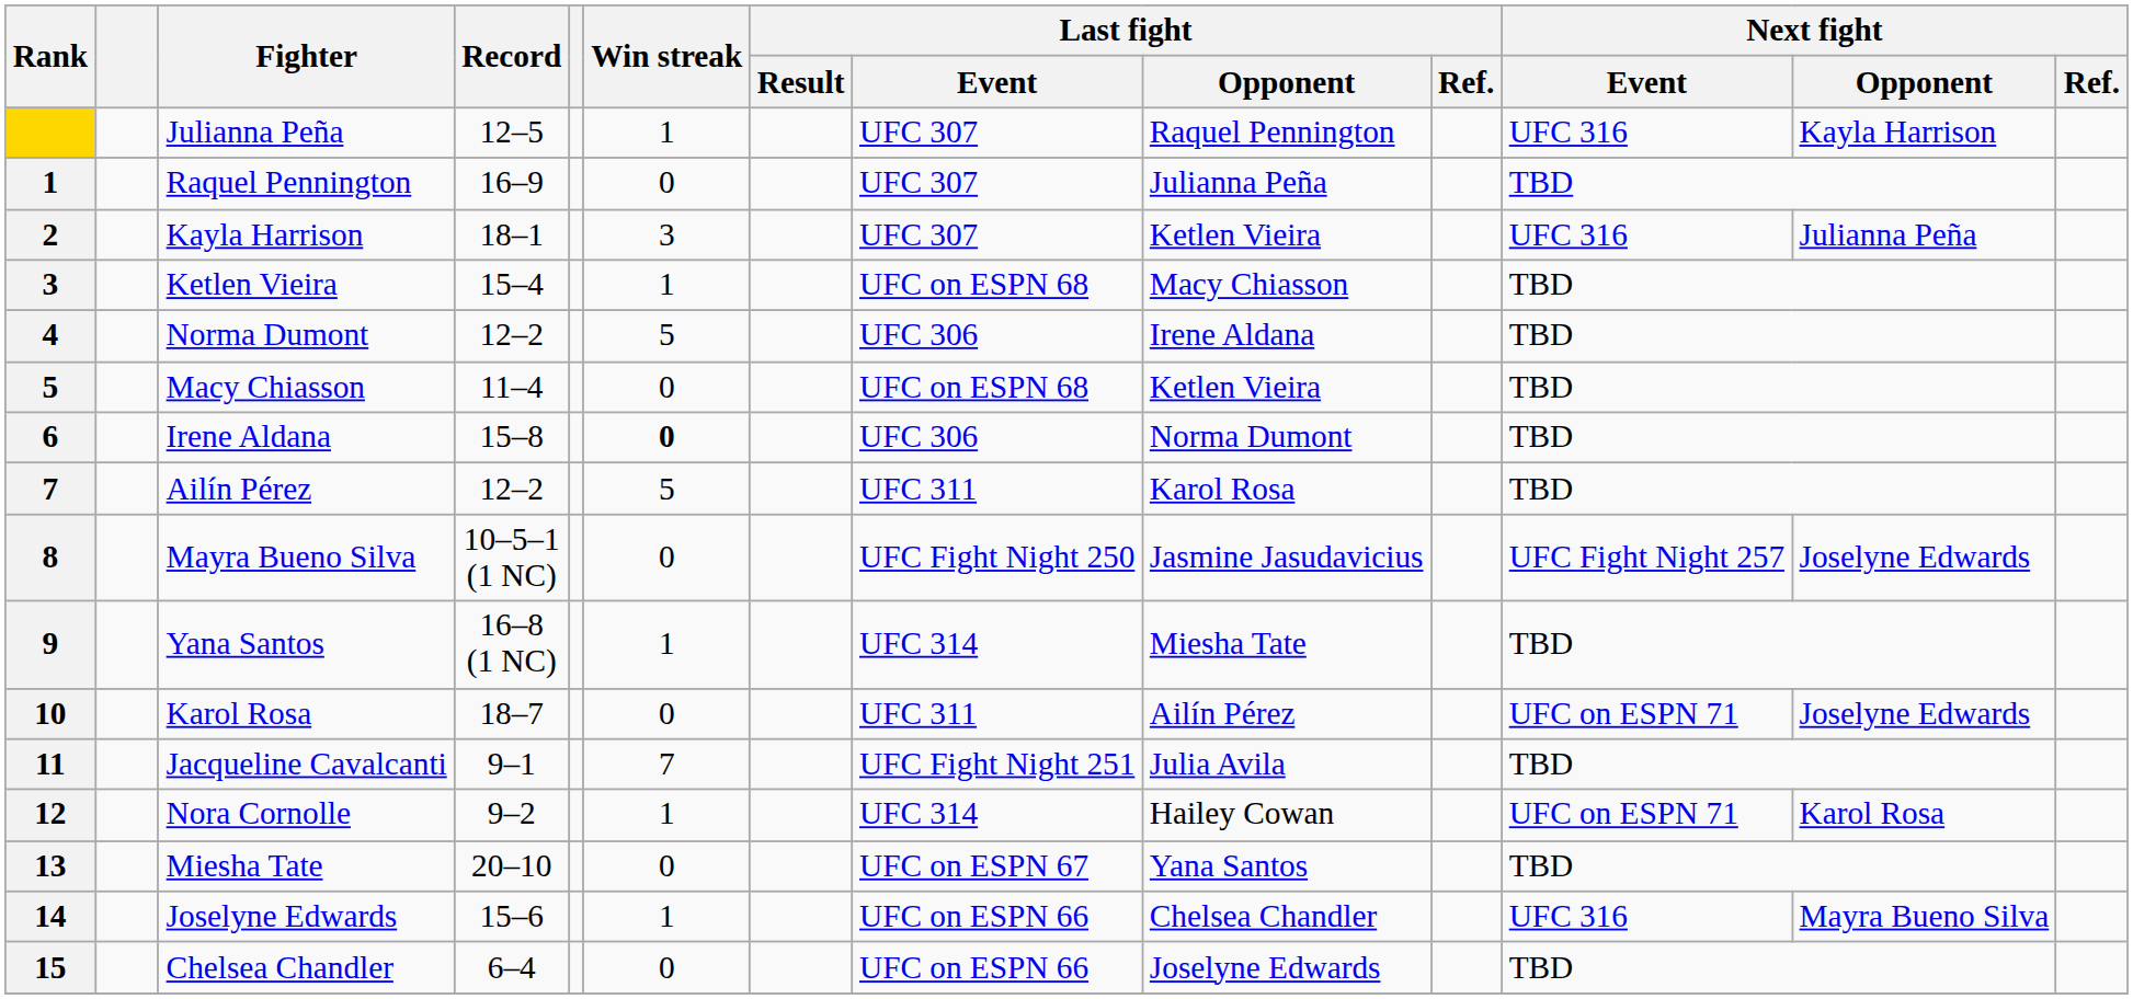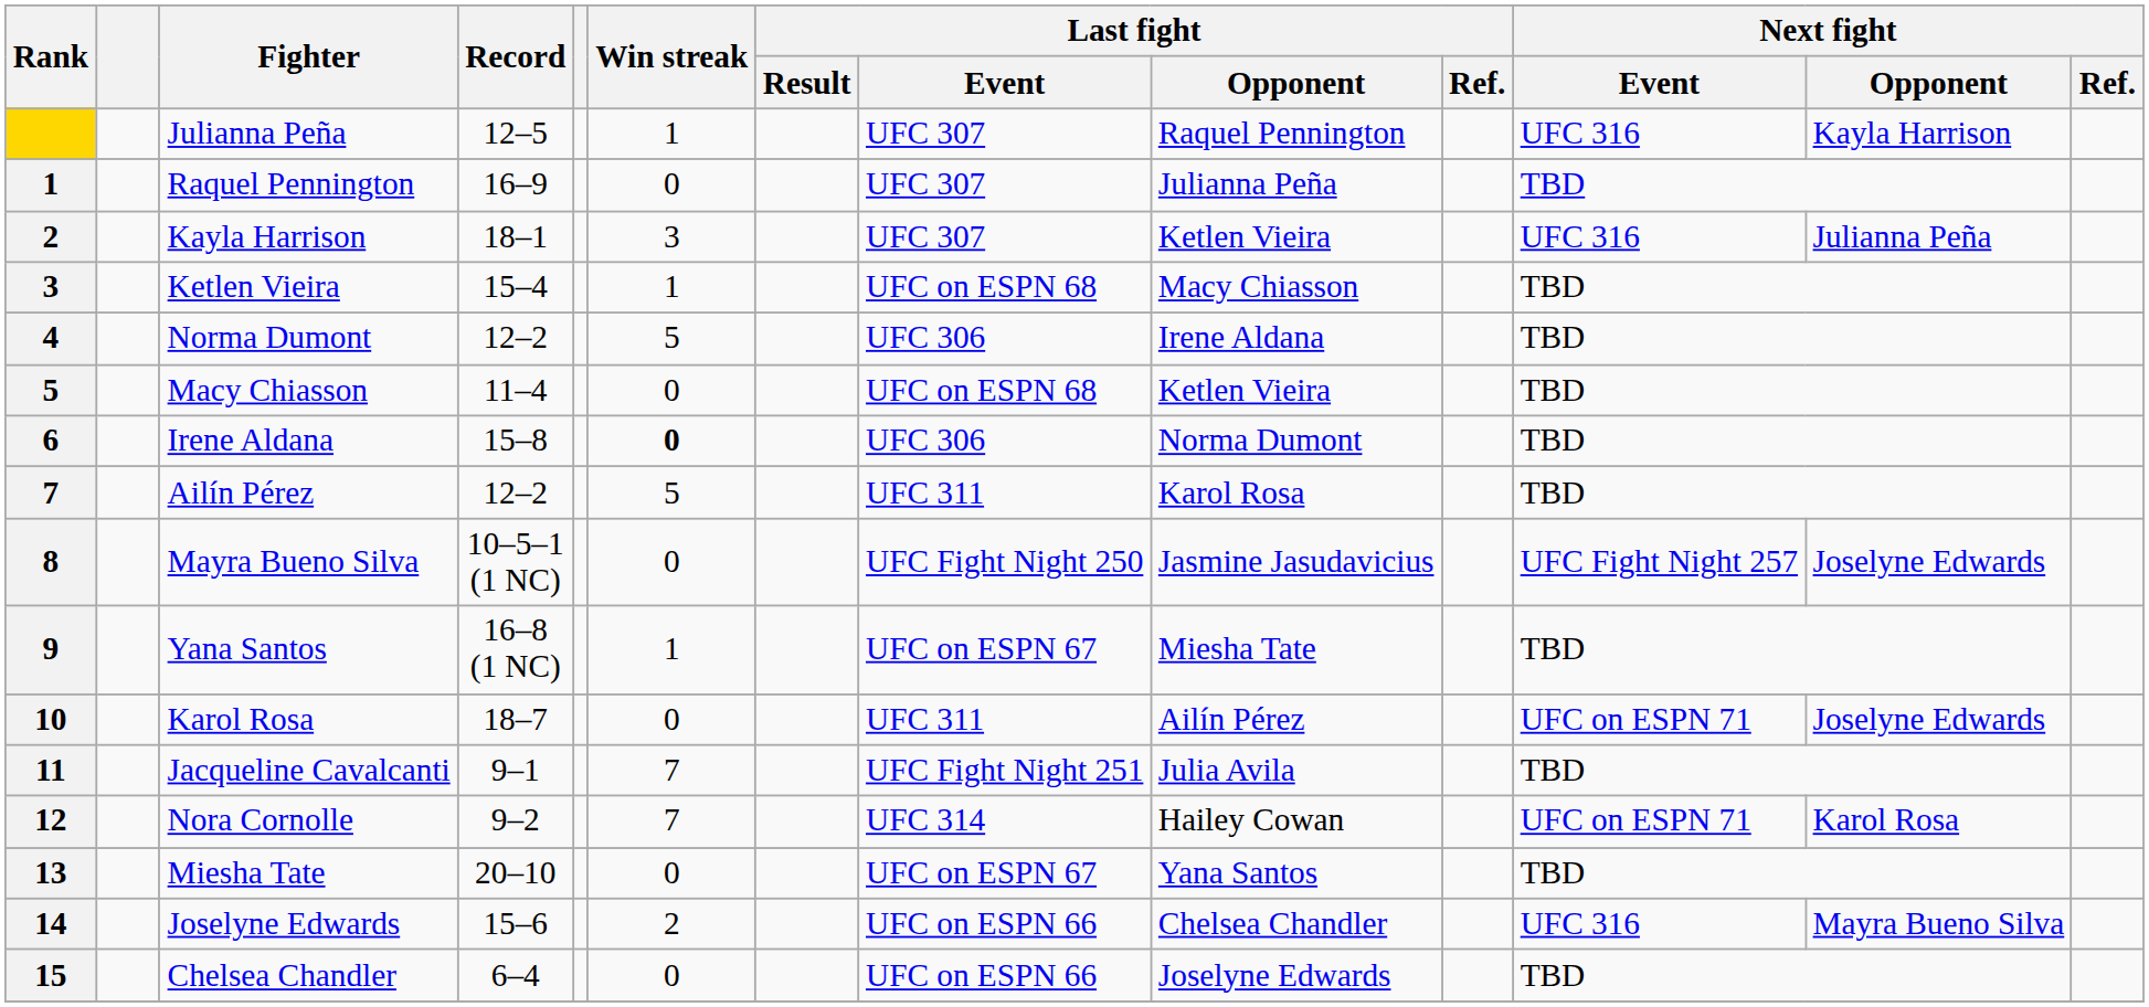9 | Last fight / Event: UFC 314 -> UFC on ESPN 67
12 | Win streak: 1 -> 7
14 | Win streak: 1 -> 2
